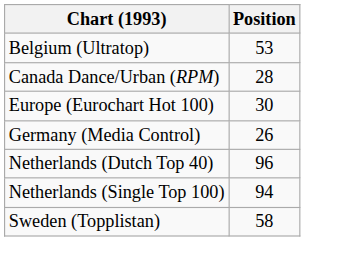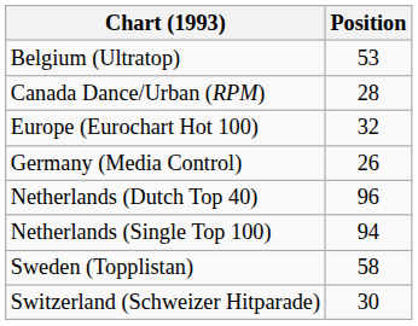Europe (Eurochart Hot 100) | Position: 30 -> 32
+ row: Switzerland (Schweizer Hitparade) | 30
